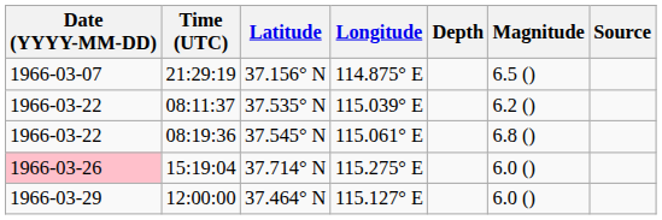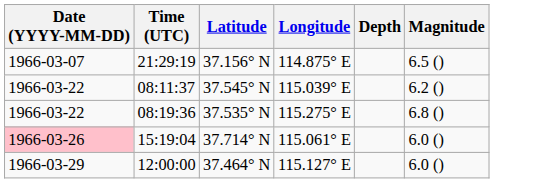- column: Source
08:11:37 | Latitude: 37.535° N -> 37.545° N
08:19:36 | Latitude: 37.545° N -> 37.535° N
08:19:36 | Longitude: 115.061° E -> 115.275° E
15:19:04 | Longitude: 115.275° E -> 115.061° E
